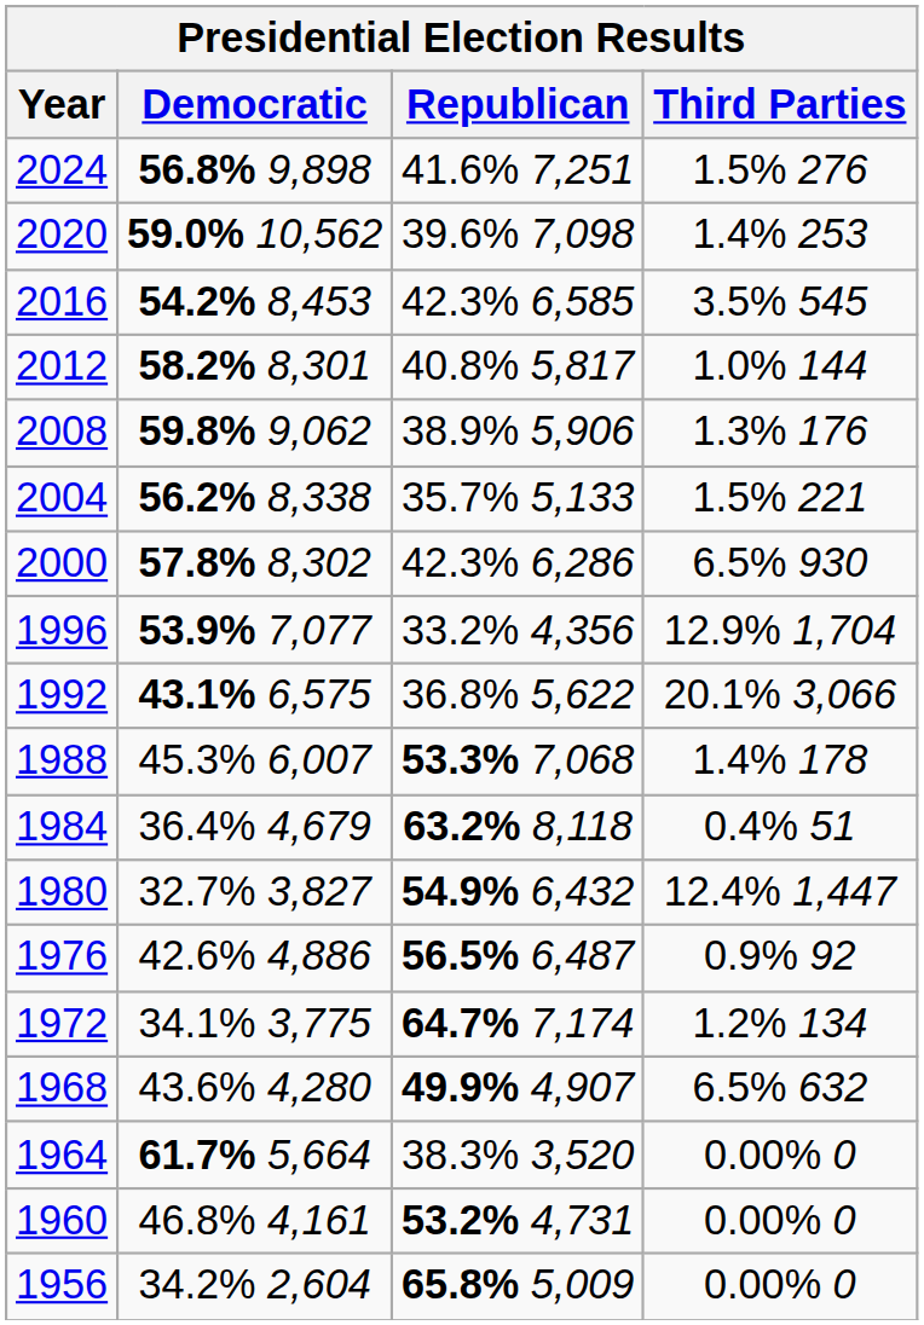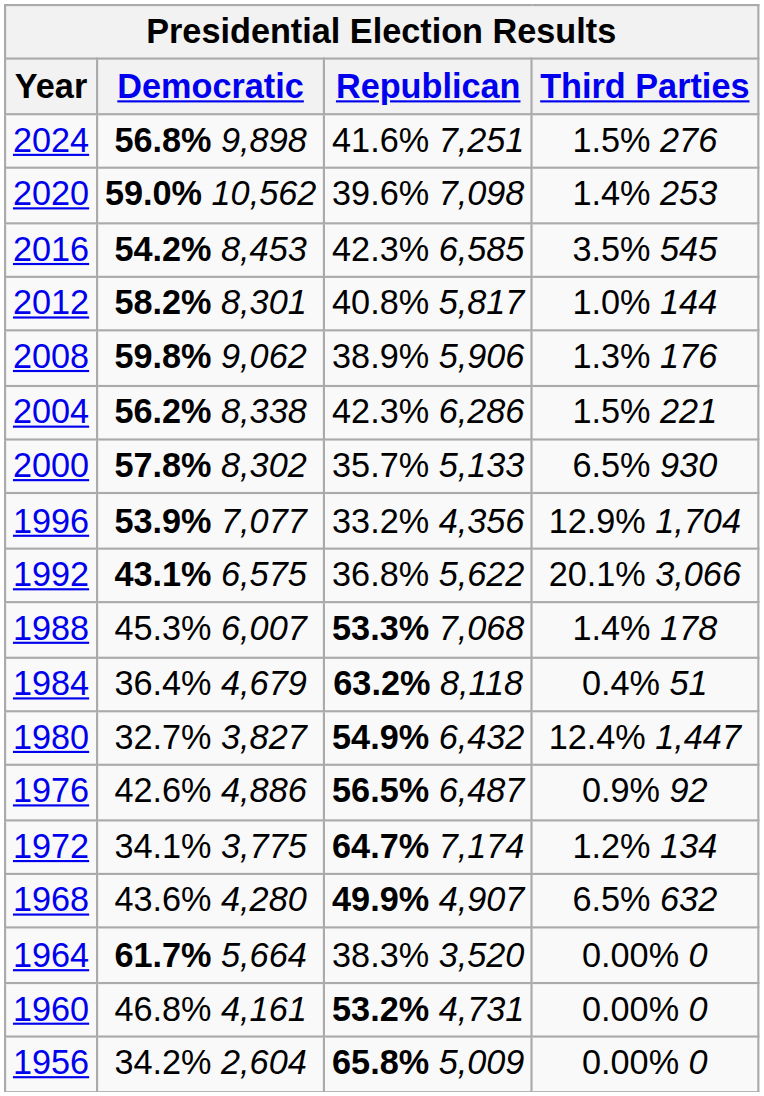2004 | Republican: 35.7% 5,133 -> 42.3% 6,286
2000 | Republican: 42.3% 6,286 -> 35.7% 5,133
